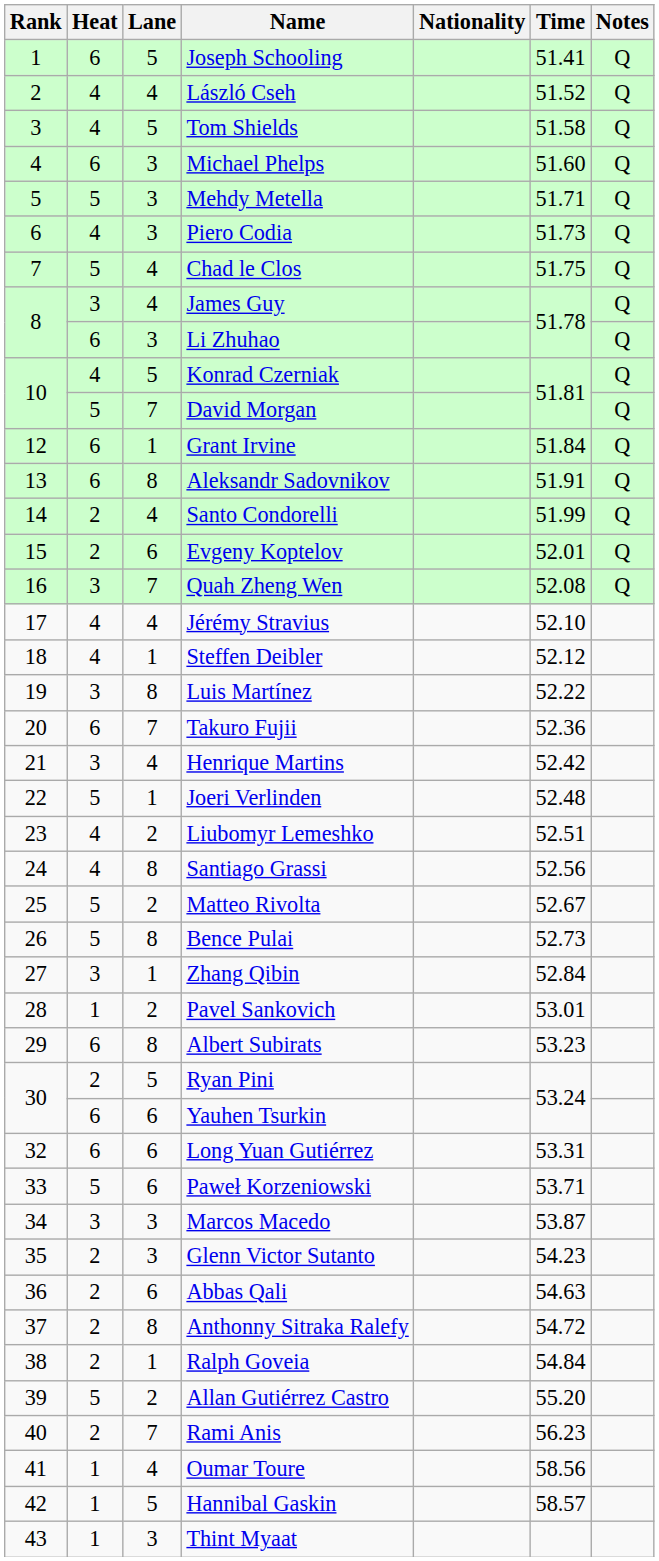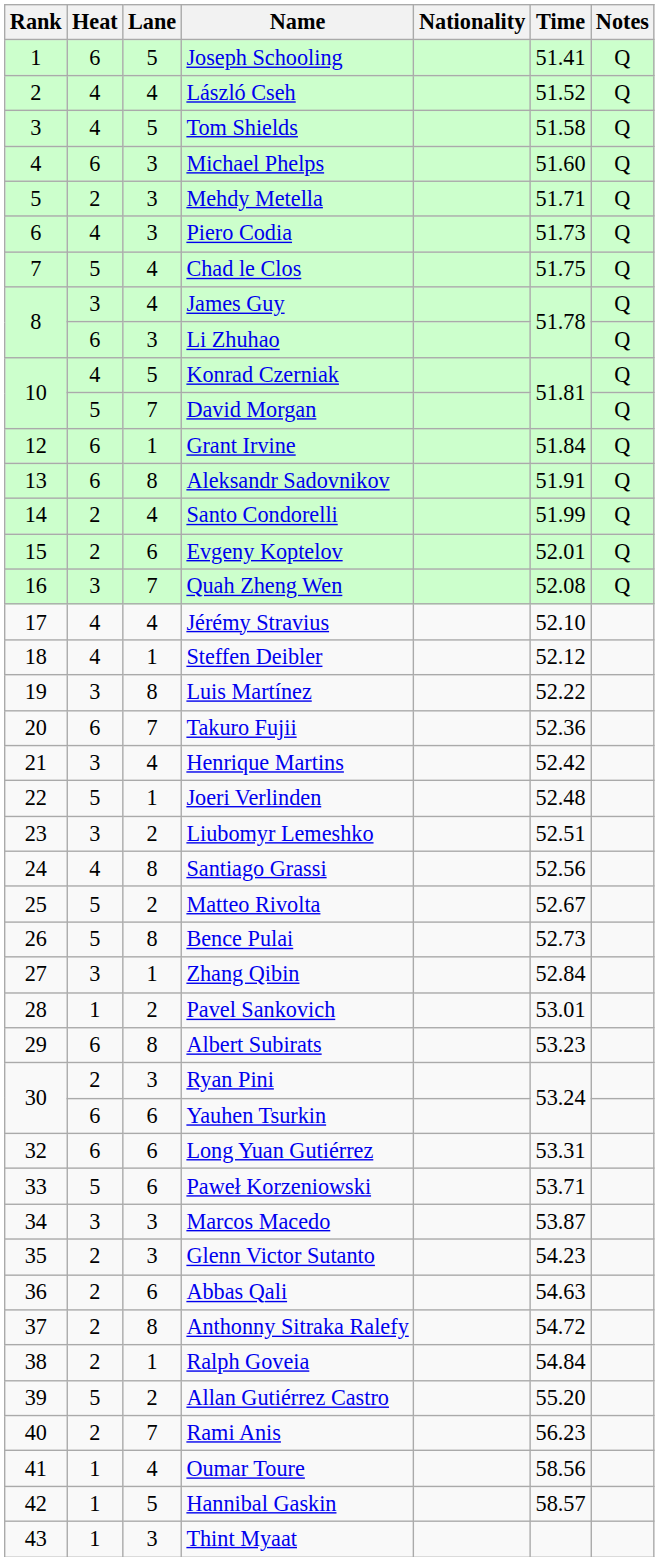Mehdy Metella | Heat: 5 -> 2
Liubomyr Lemeshko | Heat: 4 -> 3
Ryan Pini | Lane: 5 -> 3
